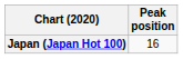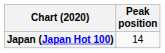Japan (Japan Hot 100) | Peak position: 16 -> 14
